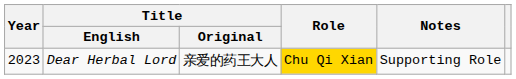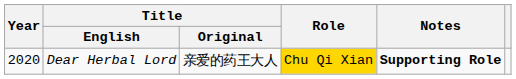Dear Herbal Lord | Year: 2023 -> 2020
Dear Herbal Lord | Notes: normal -> bold
